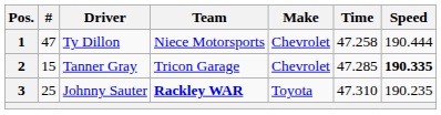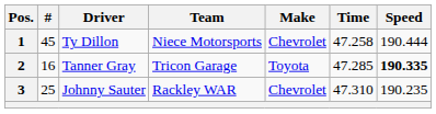1 | #: 47 -> 45
2 | #: 15 -> 16
2 | Make: Chevrolet -> Toyota
3 | Team: bold -> normal
3 | Make: Toyota -> Chevrolet
